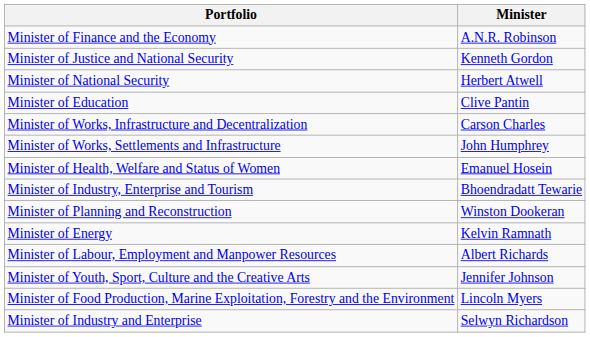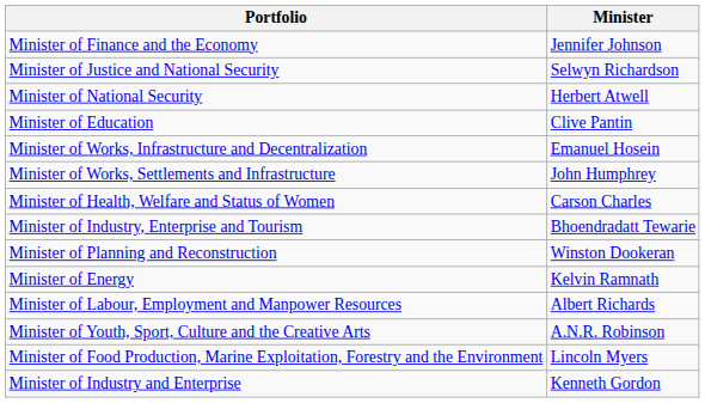Minister of Finance and the Economy | column 2: A.N.R. Robinson -> Jennifer Johnson
Minister of Justice and National Security | column 2: Kenneth Gordon -> Selwyn Richardson
Minister of Works, Infrastructure and Decentralization | column 2: Carson Charles -> Emanuel Hosein
Minister of Health, Welfare and Status of Women | column 2: Emanuel Hosein -> Carson Charles
Minister of Youth, Sport, Culture and the Creative Arts | column 2: Jennifer Johnson -> A.N.R. Robinson
Minister of Industry and Enterprise | column 2: Selwyn Richardson -> Kenneth Gordon
